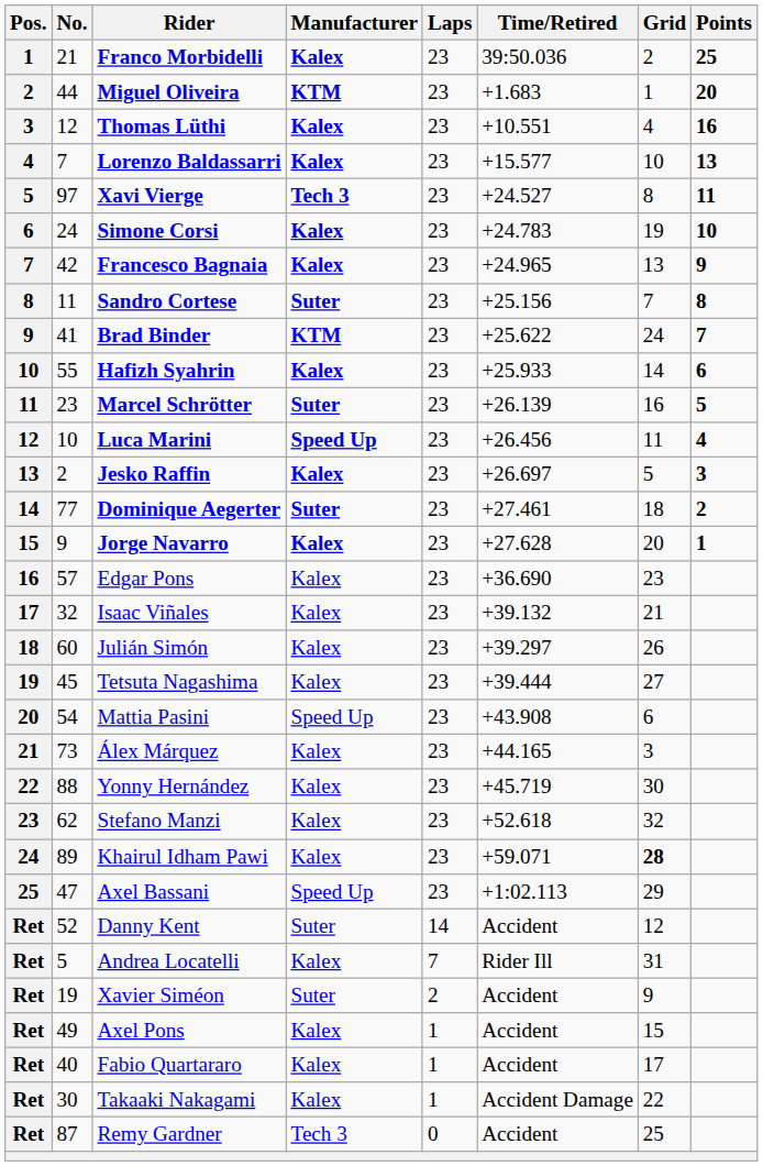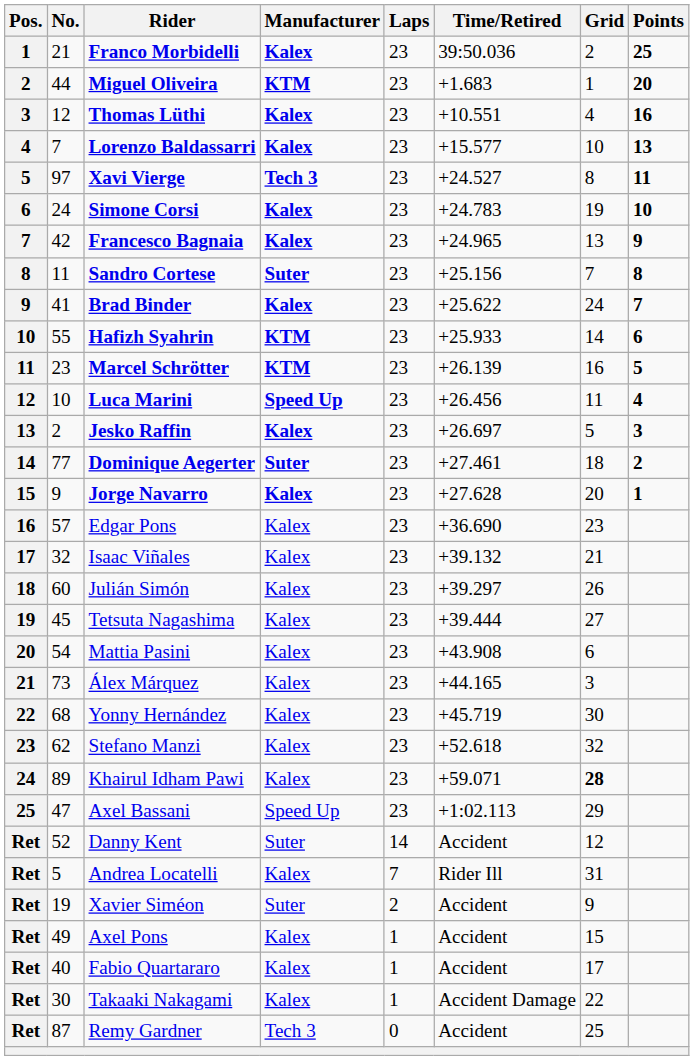Brad Binder | Manufacturer: KTM -> Kalex
Hafizh Syahrin | Manufacturer: Kalex -> KTM
Marcel Schrötter | Manufacturer: Suter -> KTM
Mattia Pasini | Manufacturer: Speed Up -> Kalex
Yonny Hernández | No.: 88 -> 68
